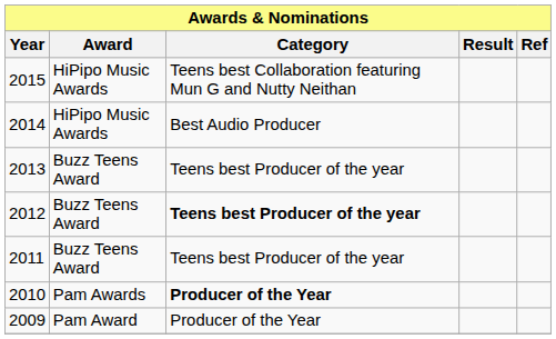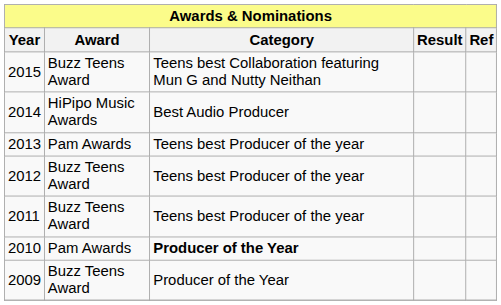2015 | Award: HiPipo Music Awards -> Buzz Teens Award
2013 | Award: Buzz Teens Award -> Pam Awards
2012 | Category: bold -> normal
2009 | Award: Pam Award -> Buzz Teens Award
